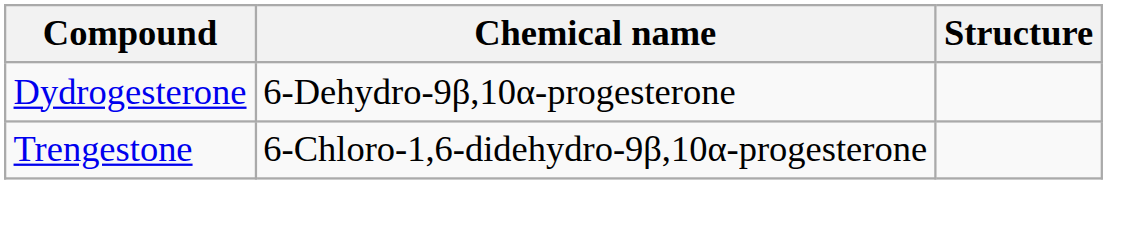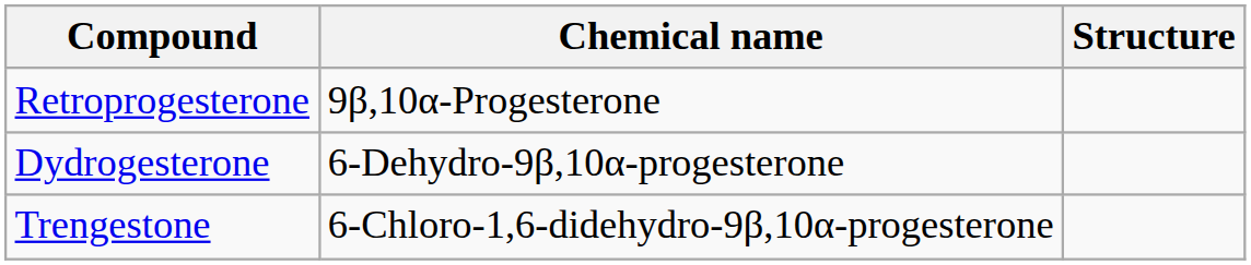+ row: Retroprogesterone | 9β,10α-Progesterone
